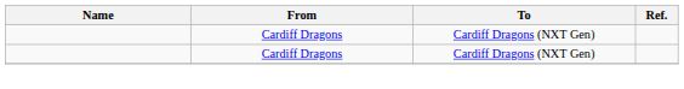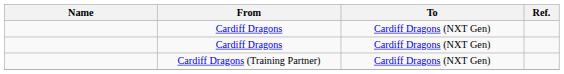+ row: Cardiff Dragons (Training Partner) | Cardiff Dragons (NXT Gen)
